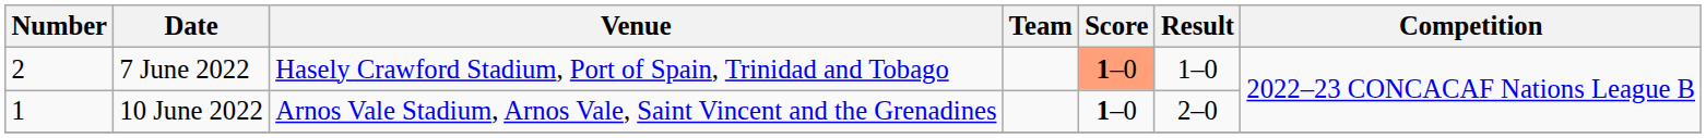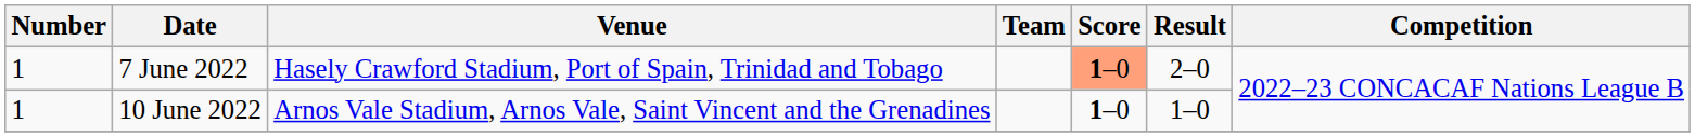7 June 2022 | Number: 2 -> 1
7 June 2022 | Result: 1–0 -> 2–0
10 June 2022 | Result: 2–0 -> 1–0
